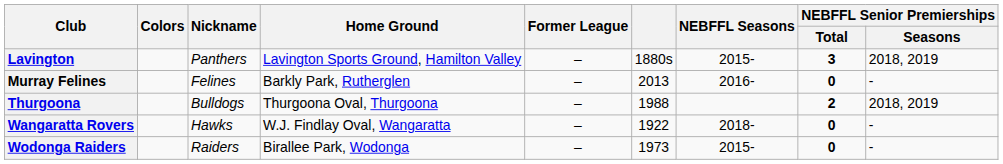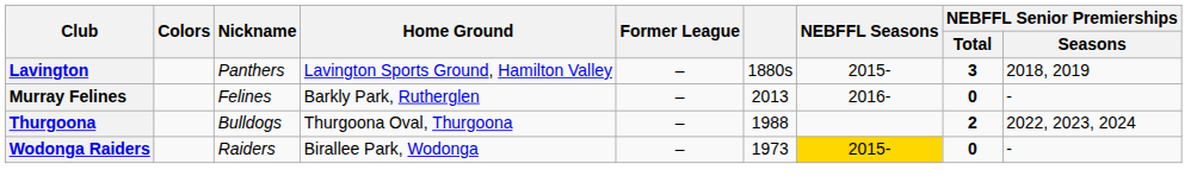Thurgoona | NEBFFL Senior Premierships / Seasons: 2018, 2019 -> 2022, 2023, 2024
- row: Wangaratta Rovers | Hawks | W.J. Findlay Oval, Wangaratta | – | 1922 | 2018- | 0 | -
Wodonga Raiders | NEBFFL Seasons: no background -> gold background
